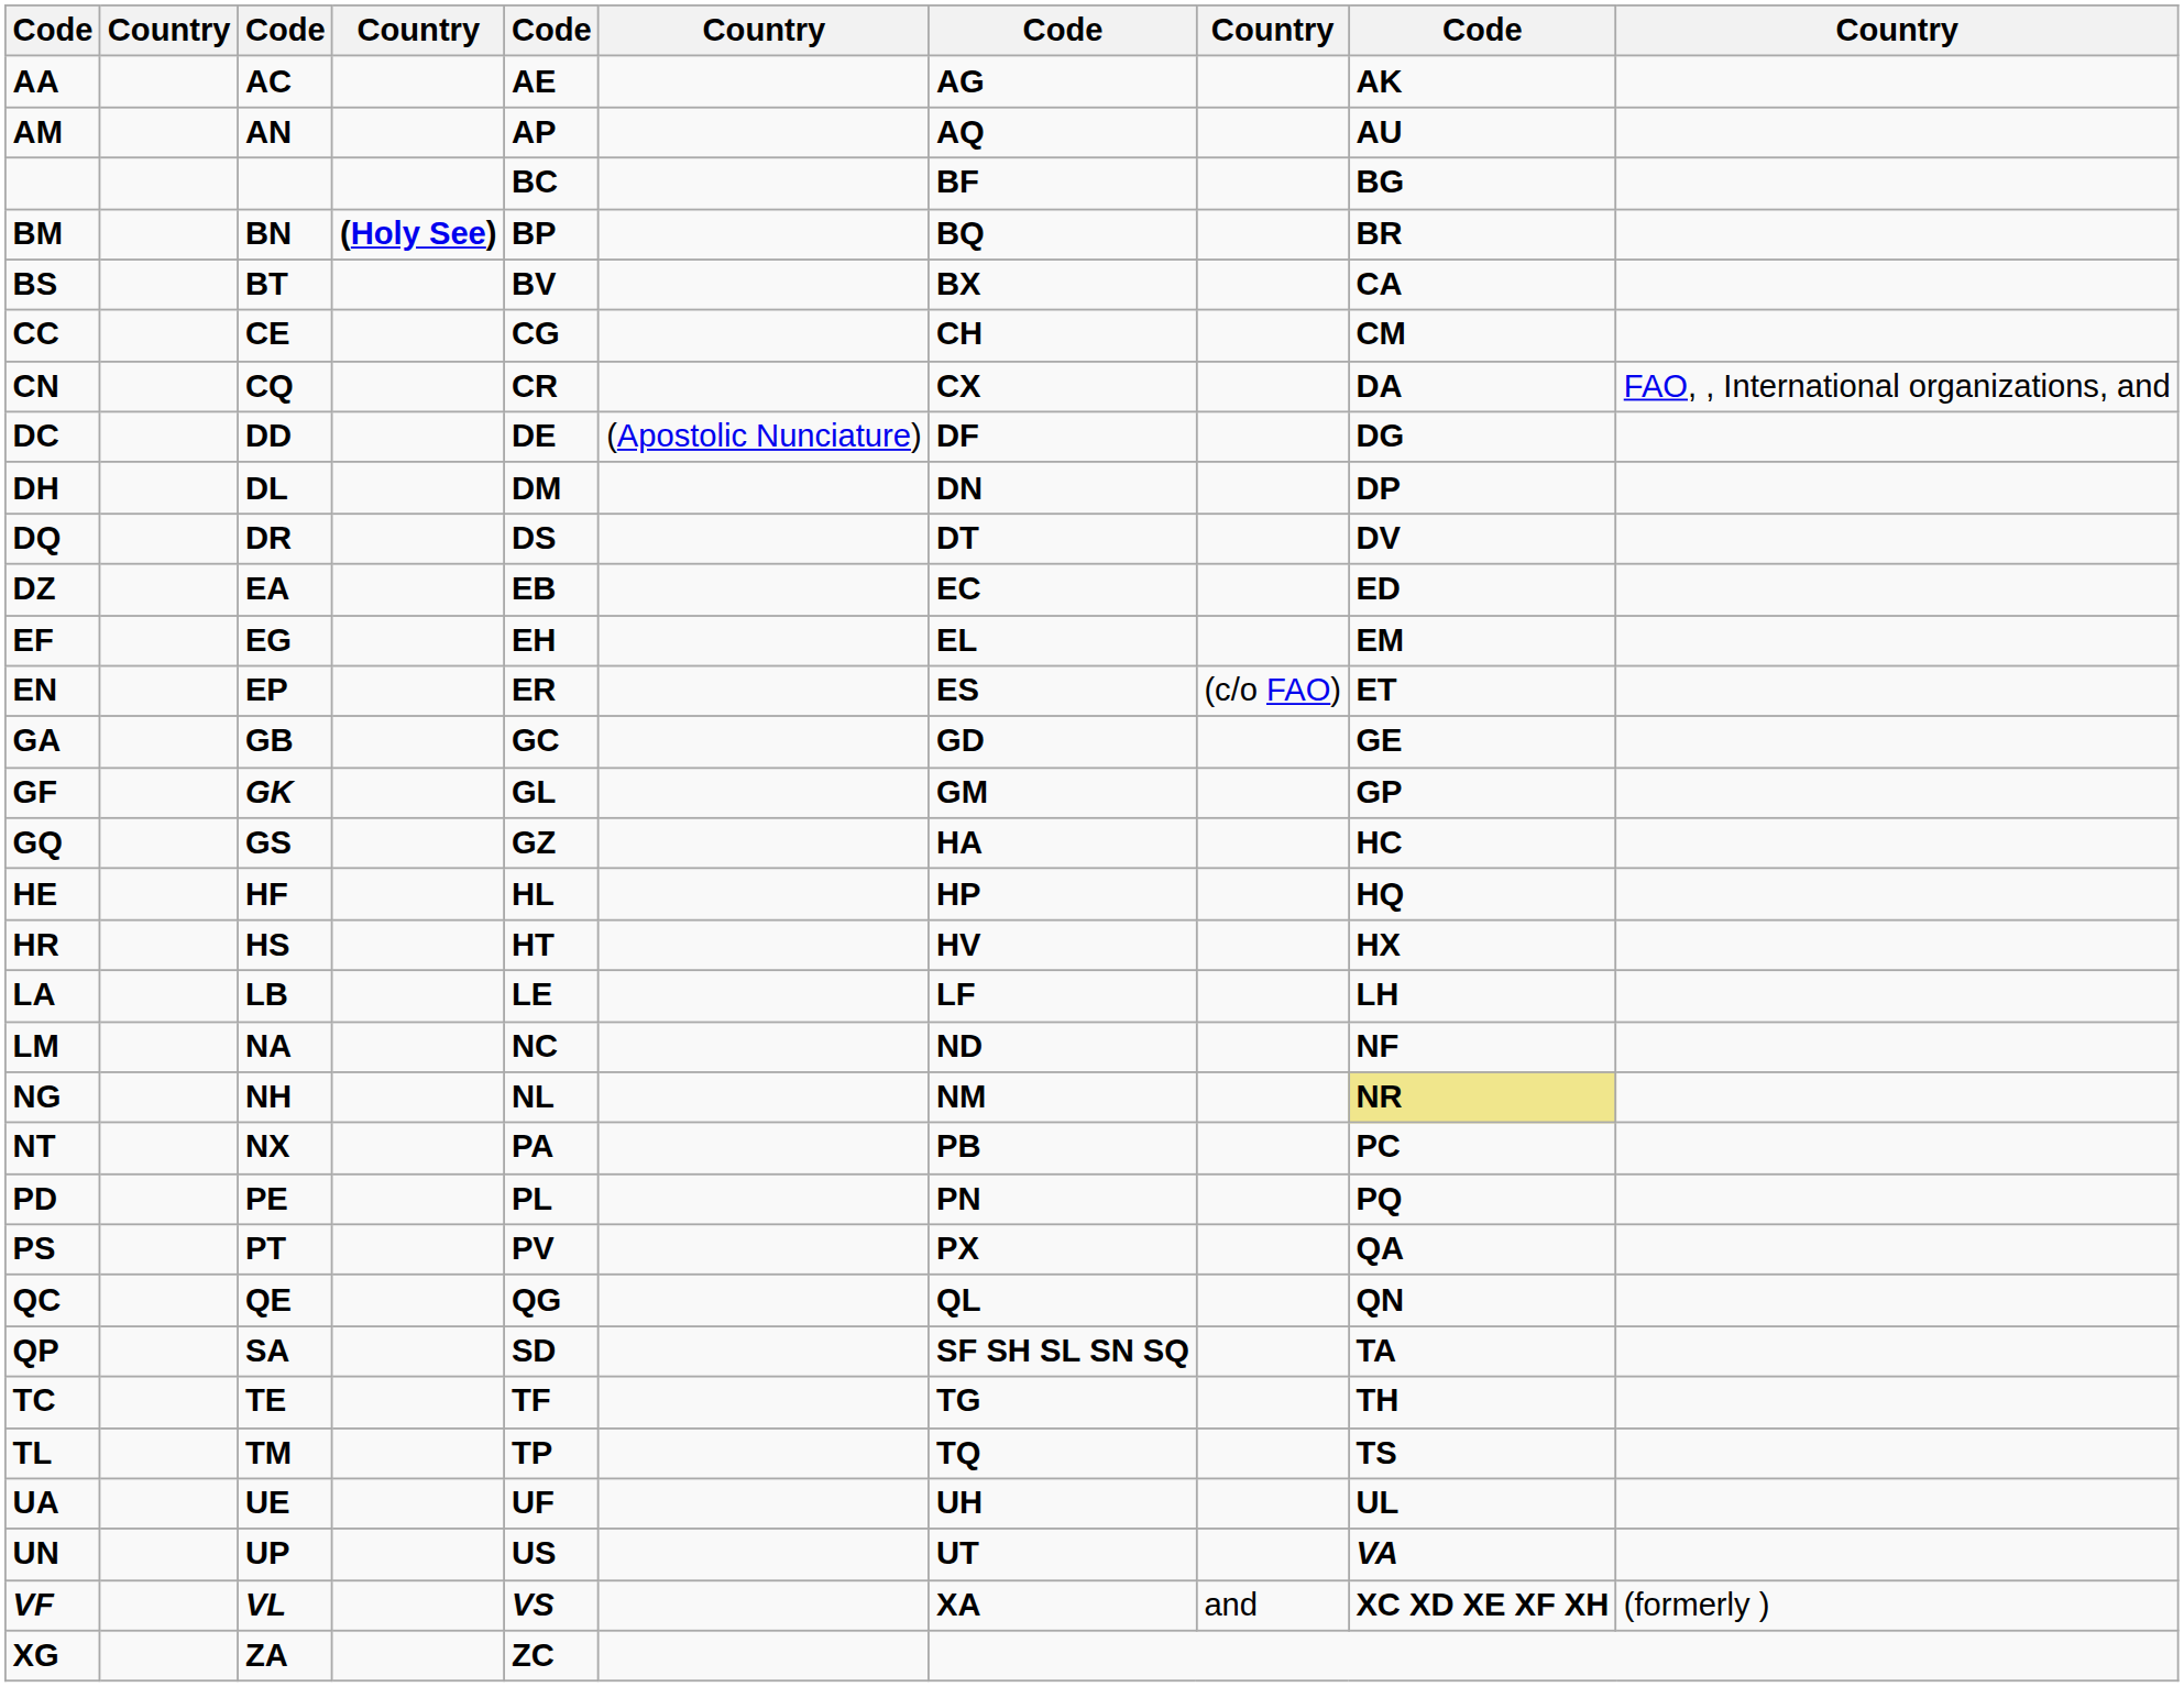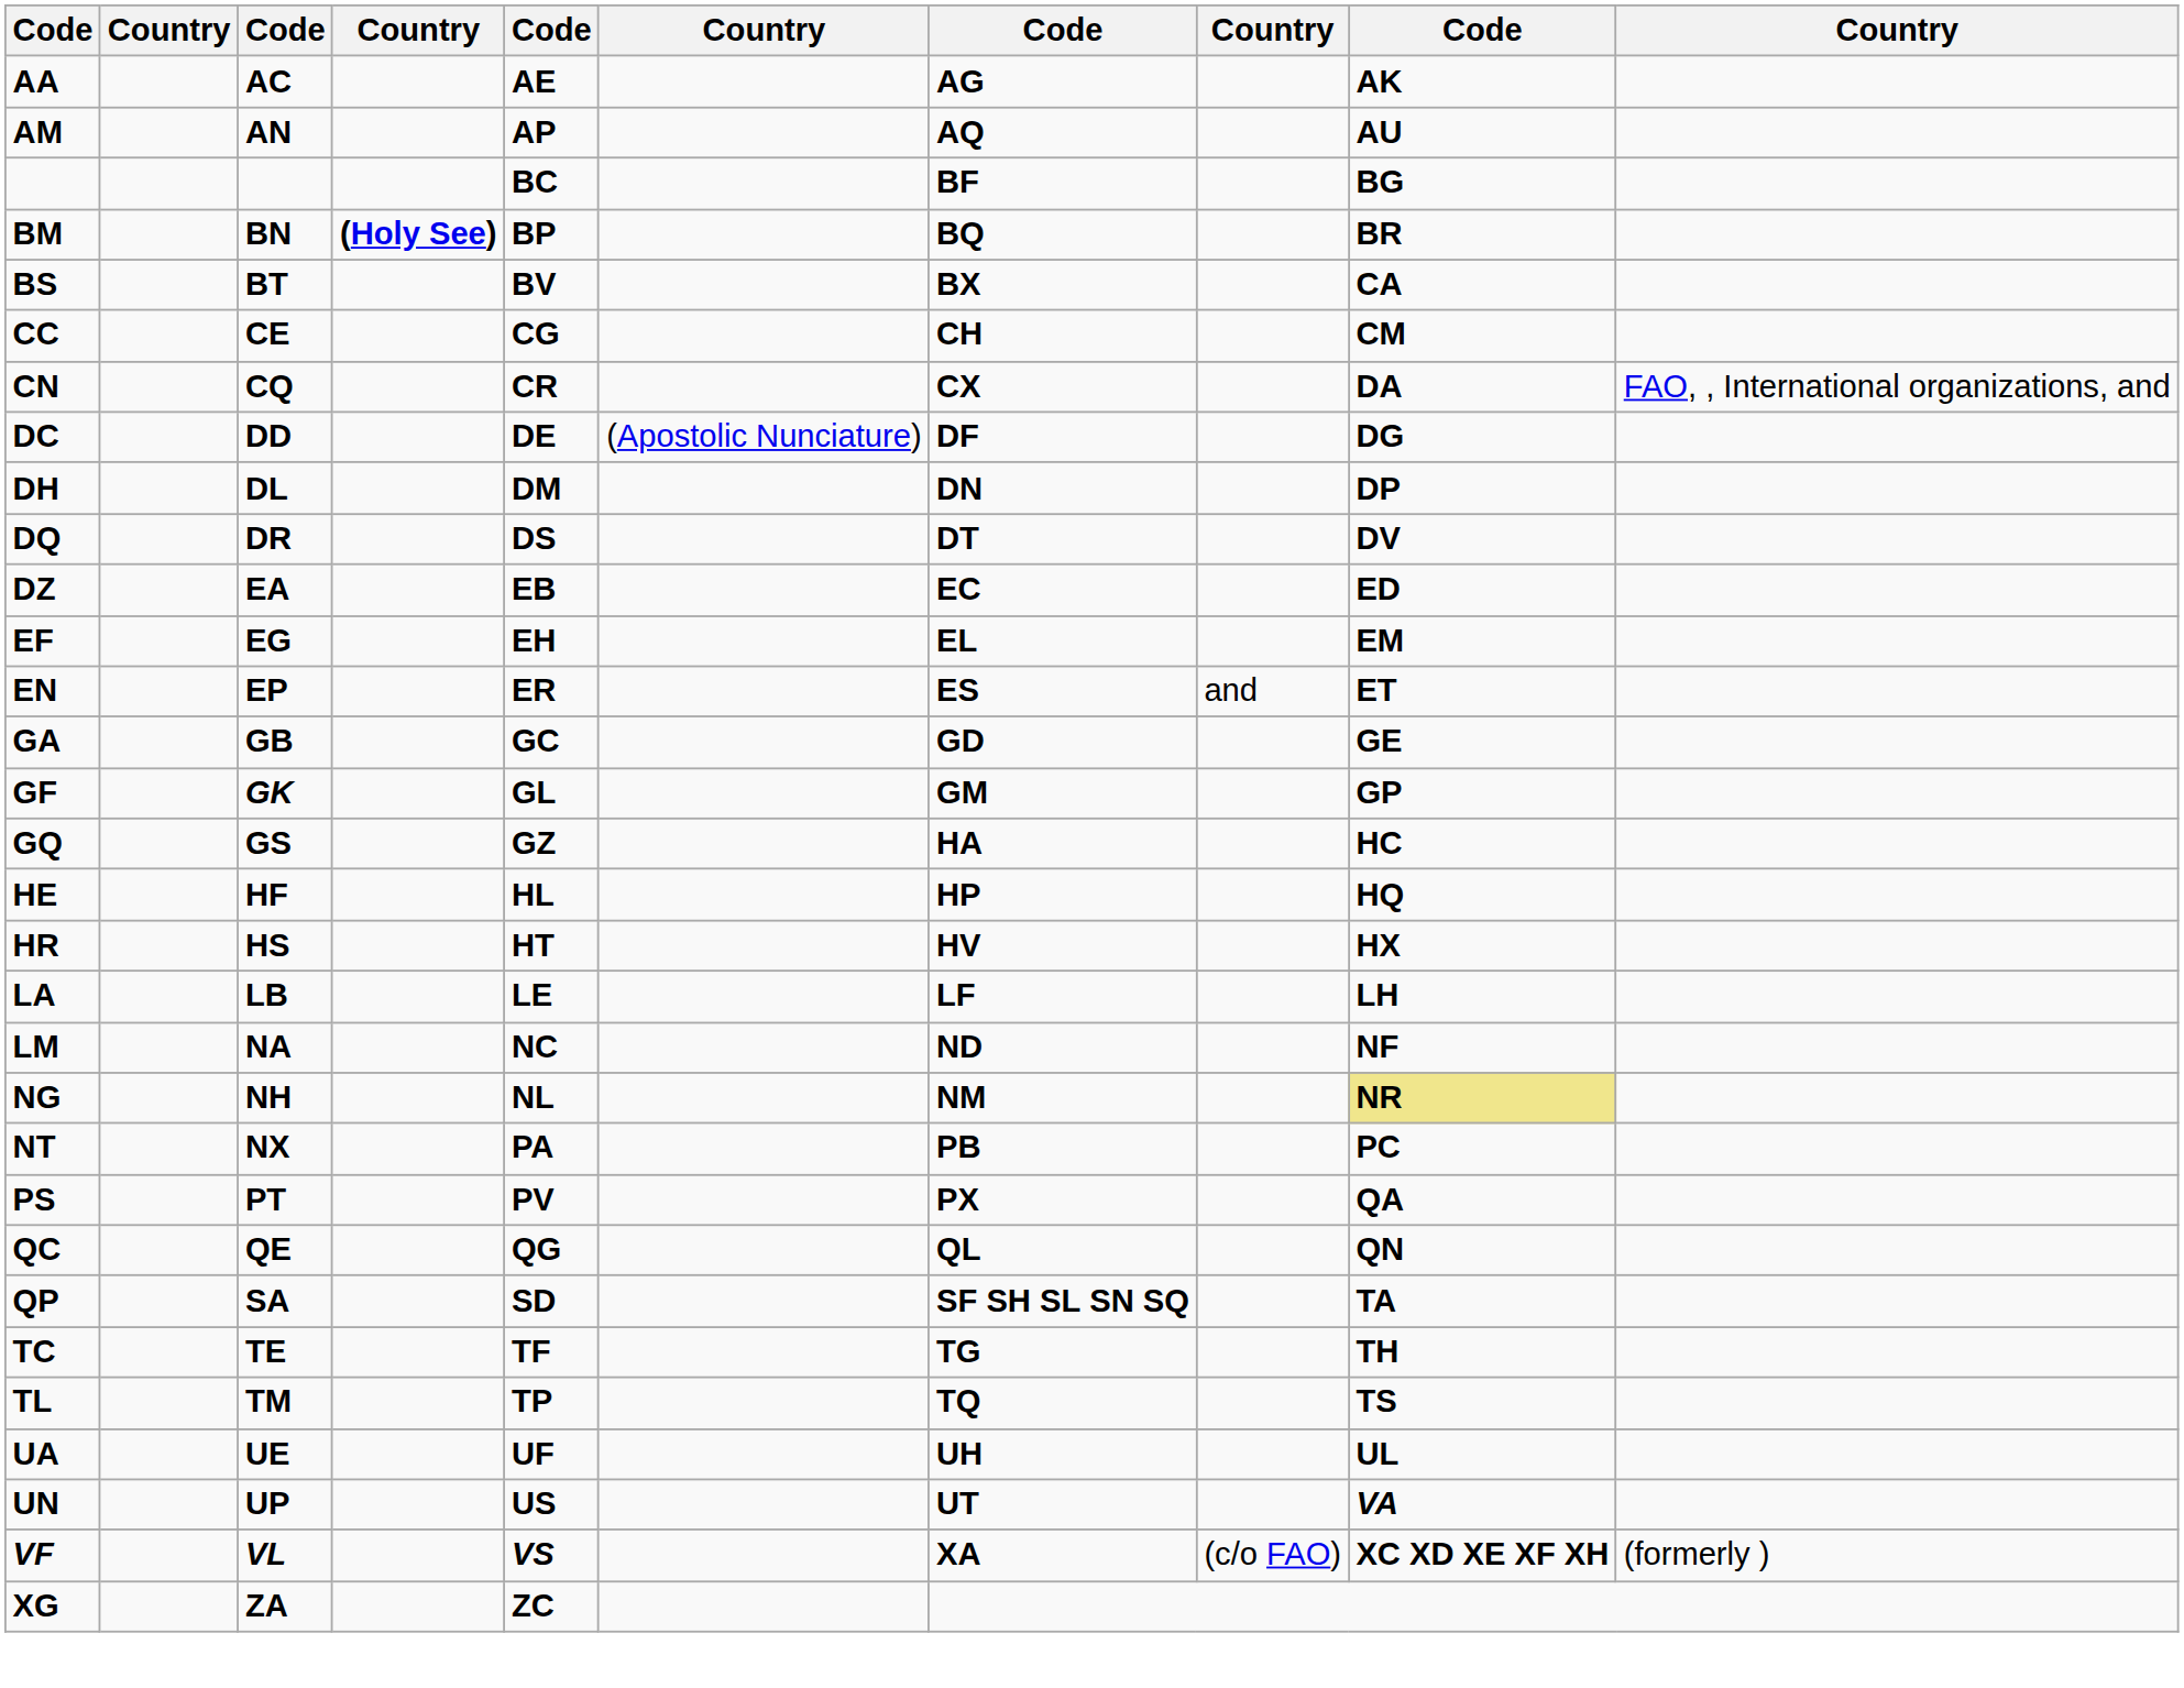EN | column 8: (c/o FAO) -> and
- row: PD | PE | PL | PN | PQ
VF | column 8: and -> (c/o FAO)
